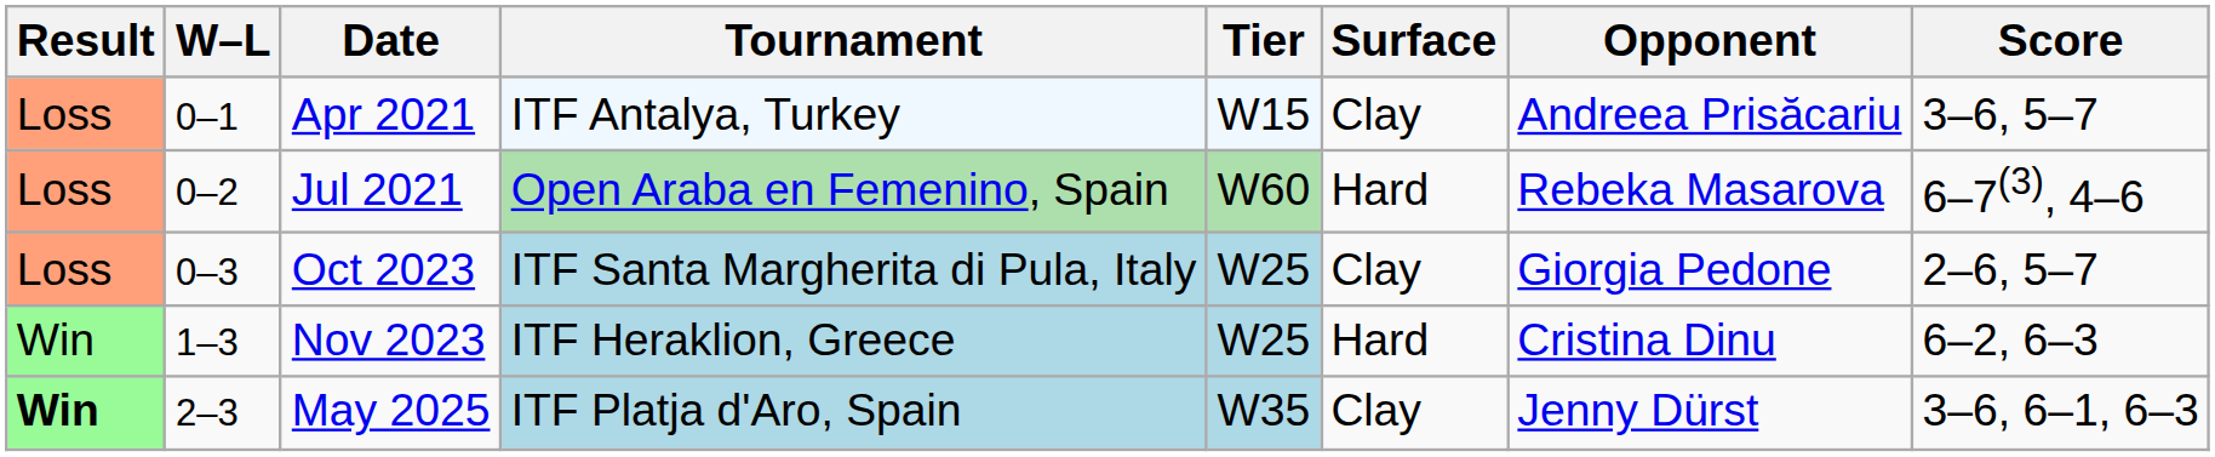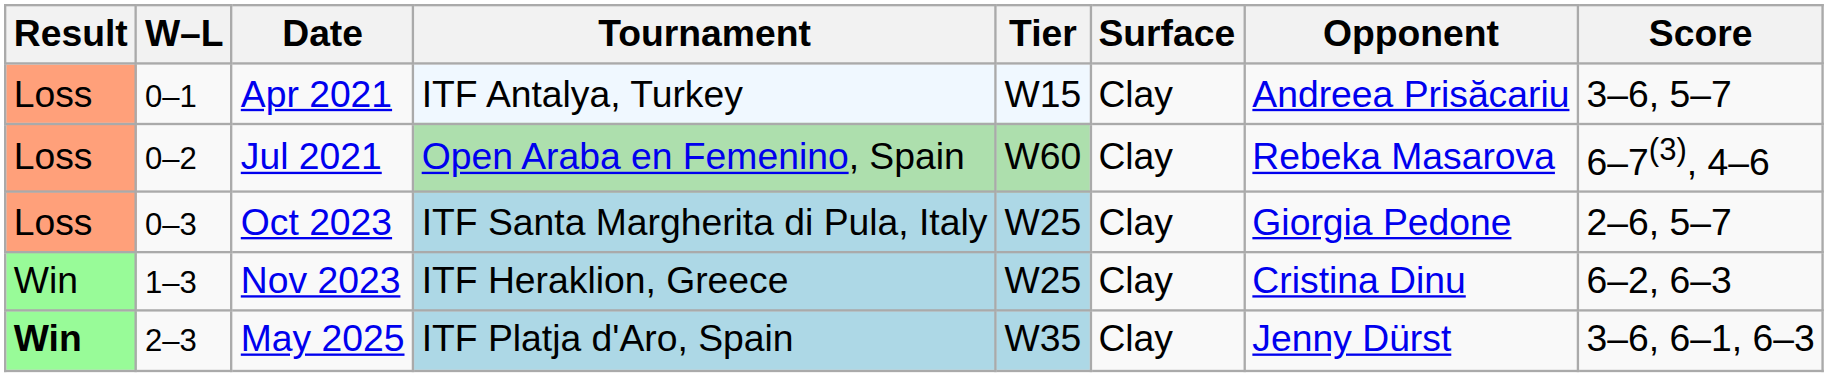Jul 2021 | Surface: Hard -> Clay
Nov 2023 | Surface: Hard -> Clay
